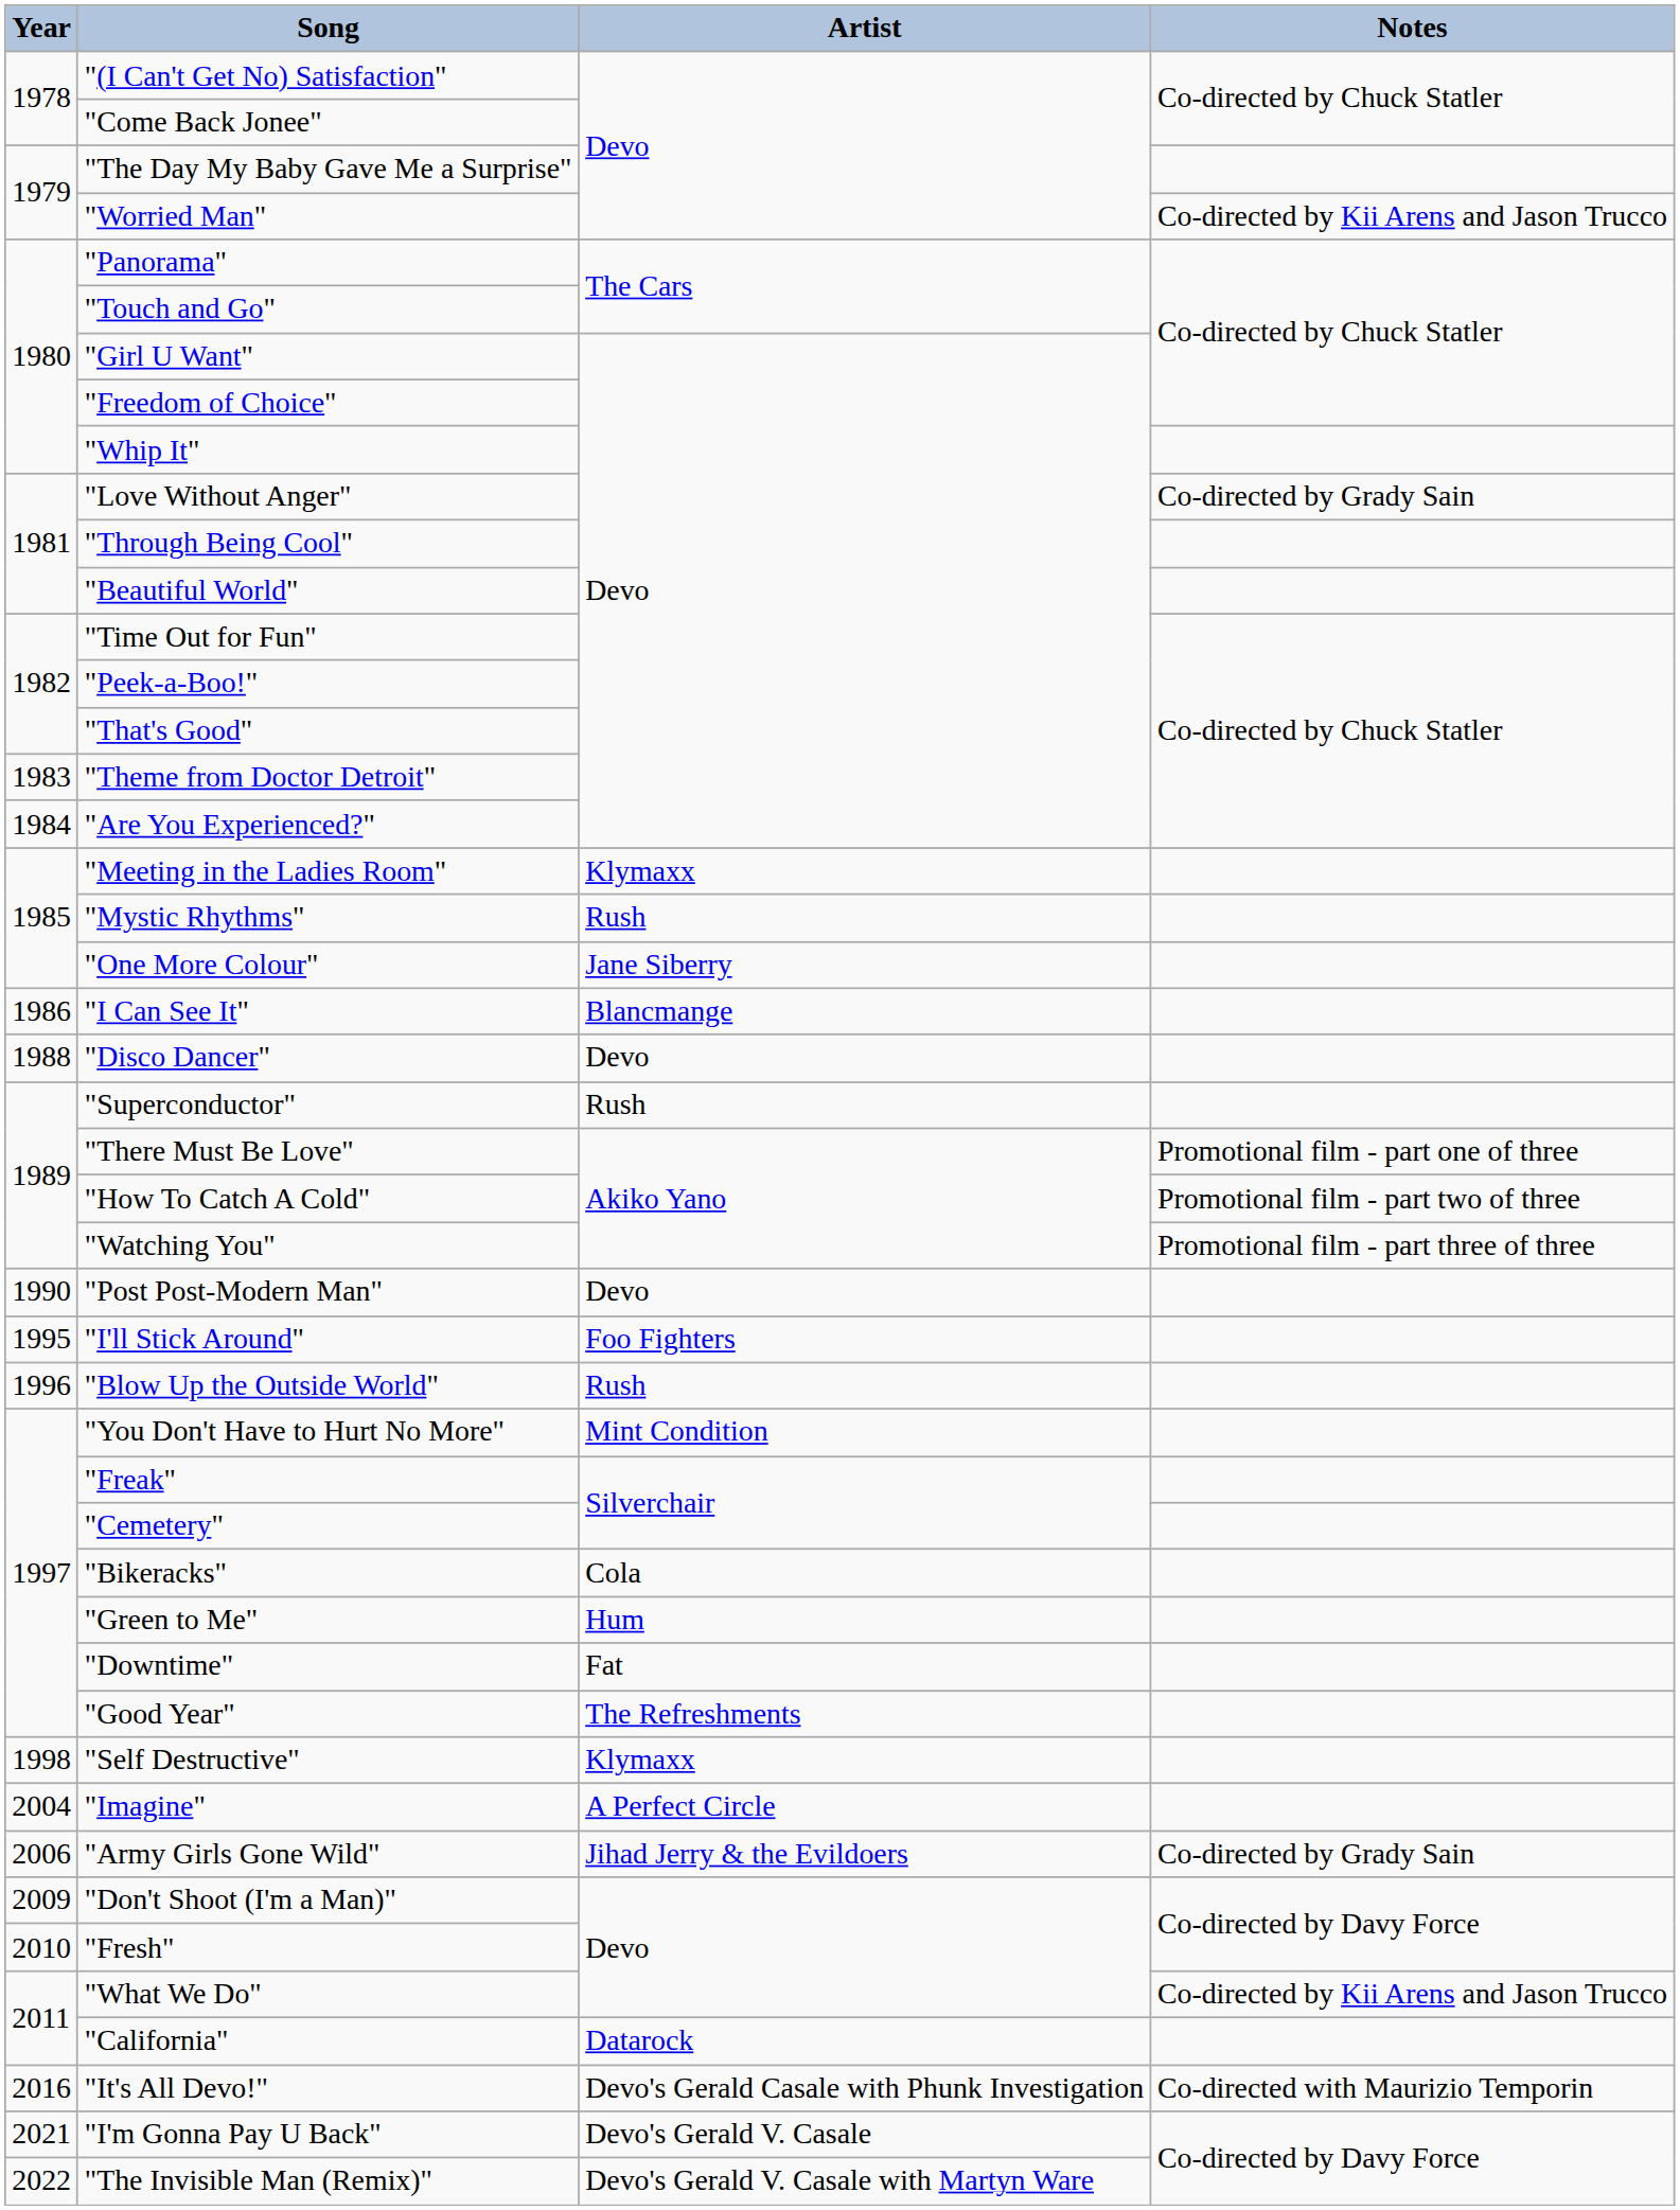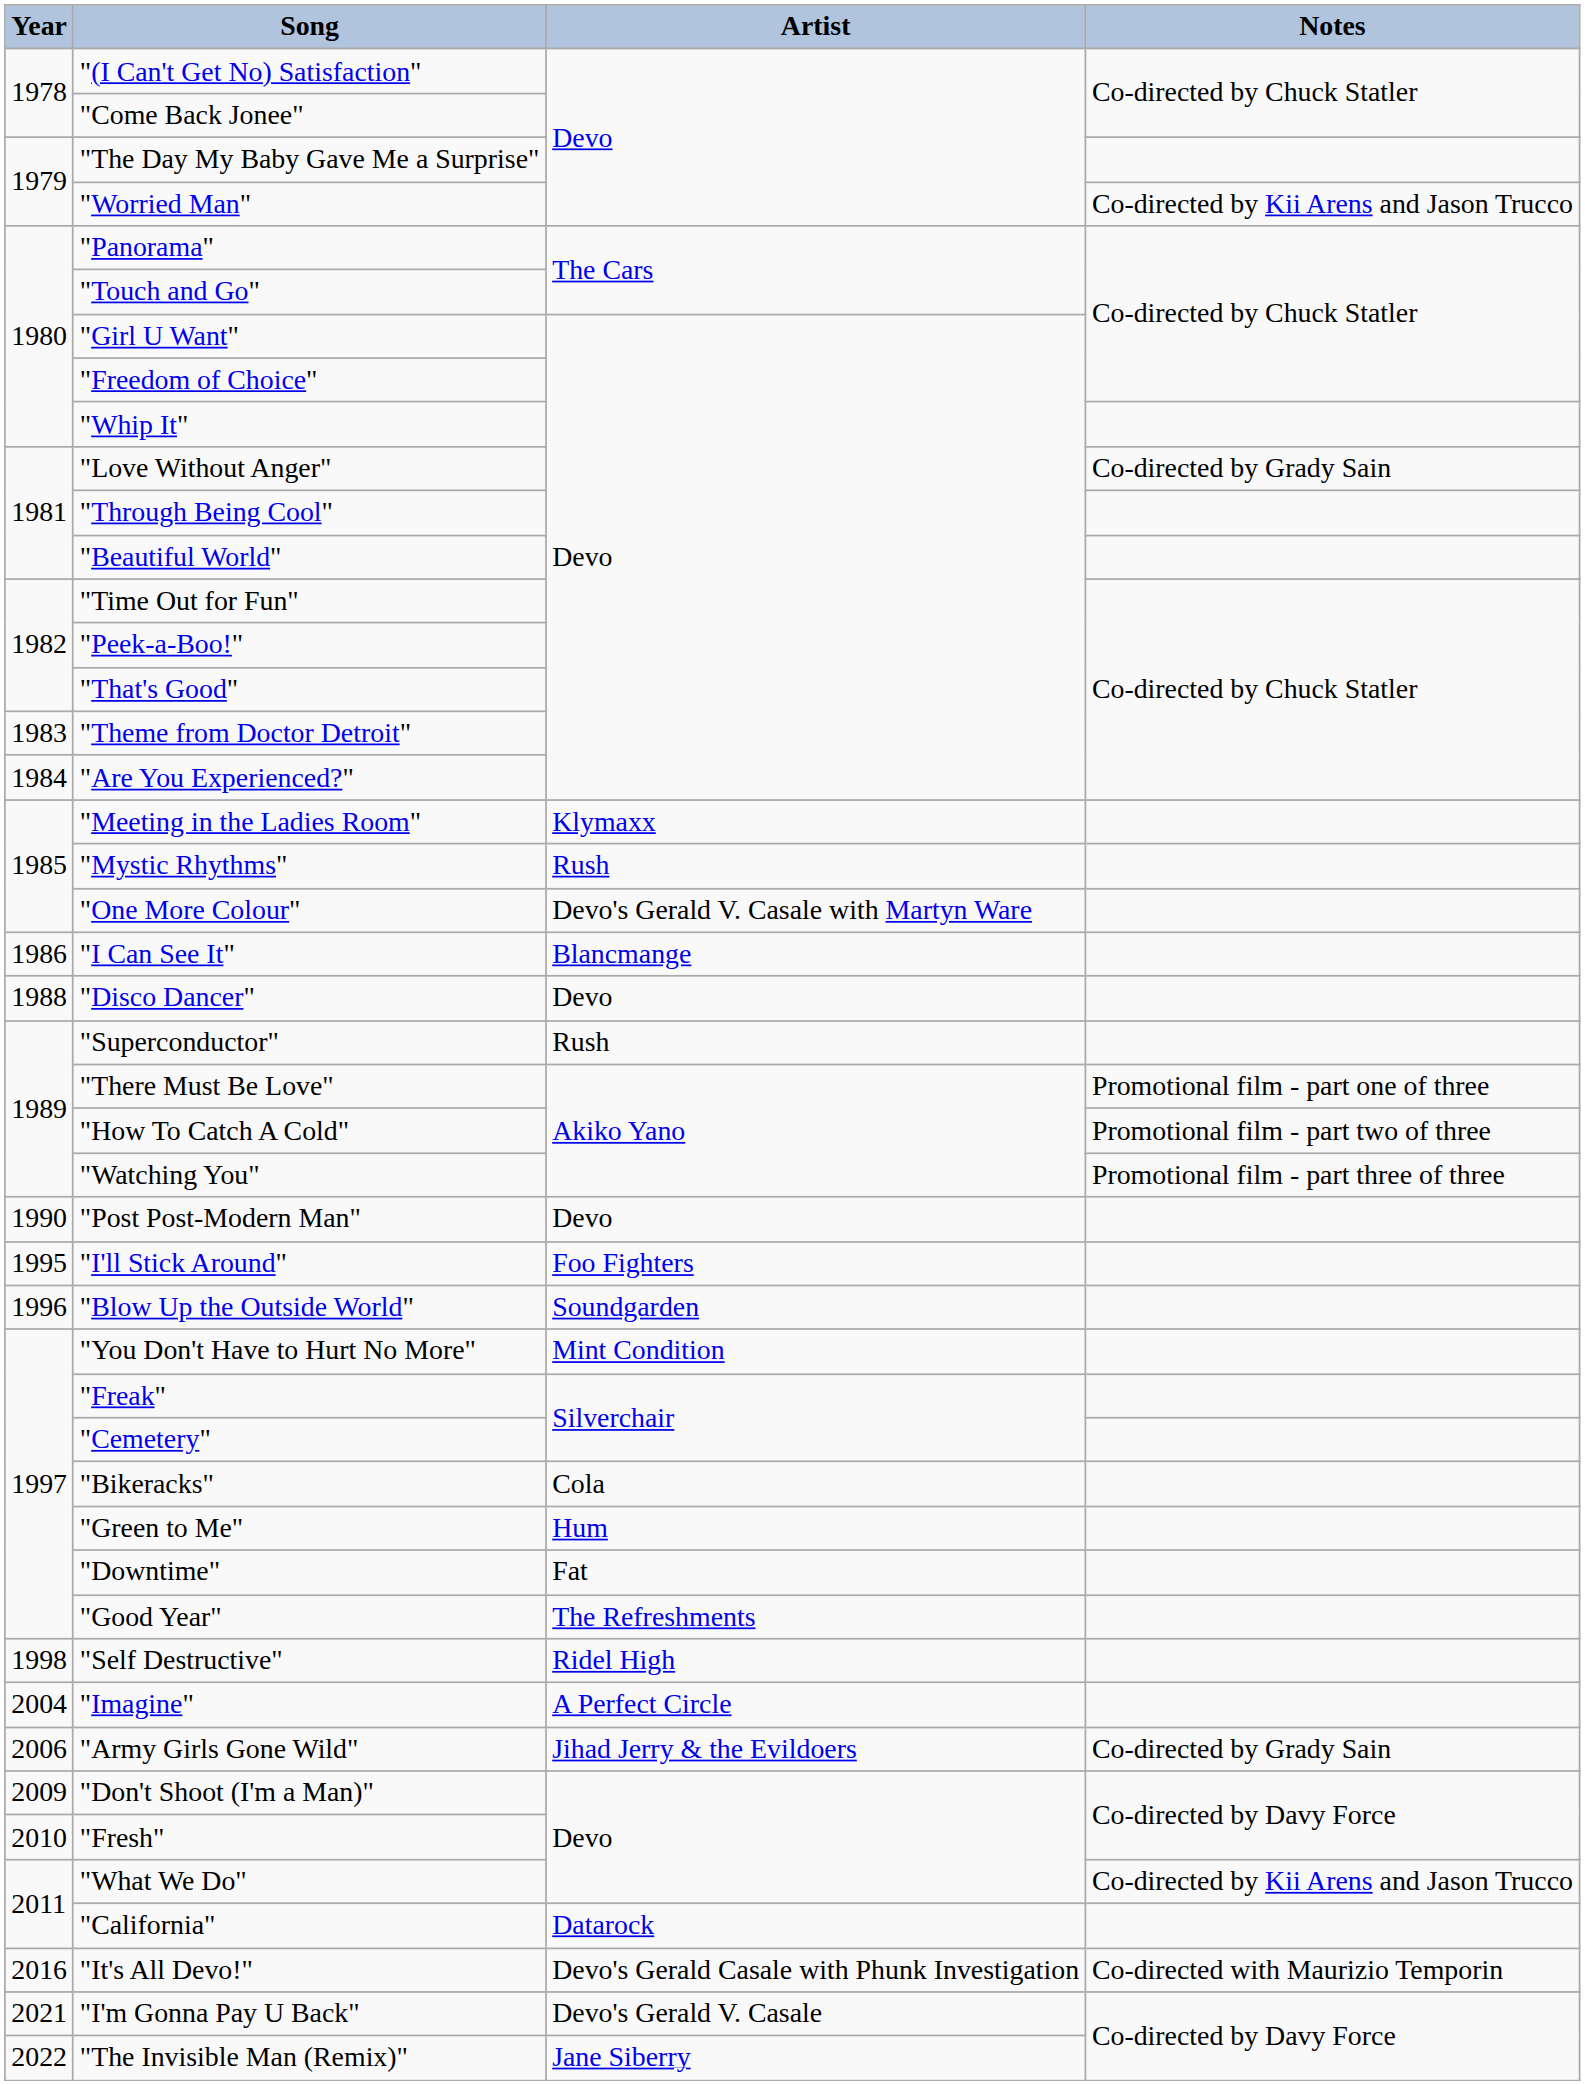"One More Colour" | Artist: Jane Siberry -> Devo's Gerald V. Casale with Martyn Ware
"Blow Up the Outside World" | Artist: Rush -> Soundgarden
"Self Destructive" | Artist: Klymaxx -> Ridel High
"The Invisible Man (Remix)" | Artist: Devo's Gerald V. Casale with Martyn Ware -> Jane Siberry
